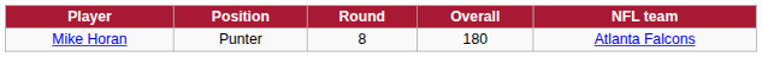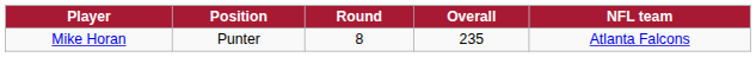Mike Horan | Overall: 180 -> 235
